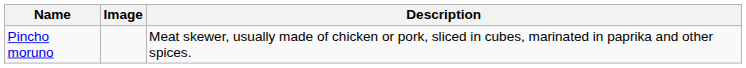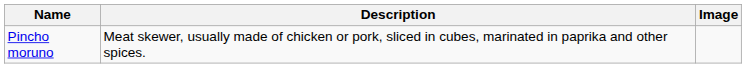columns swapped: Image <-> Description
